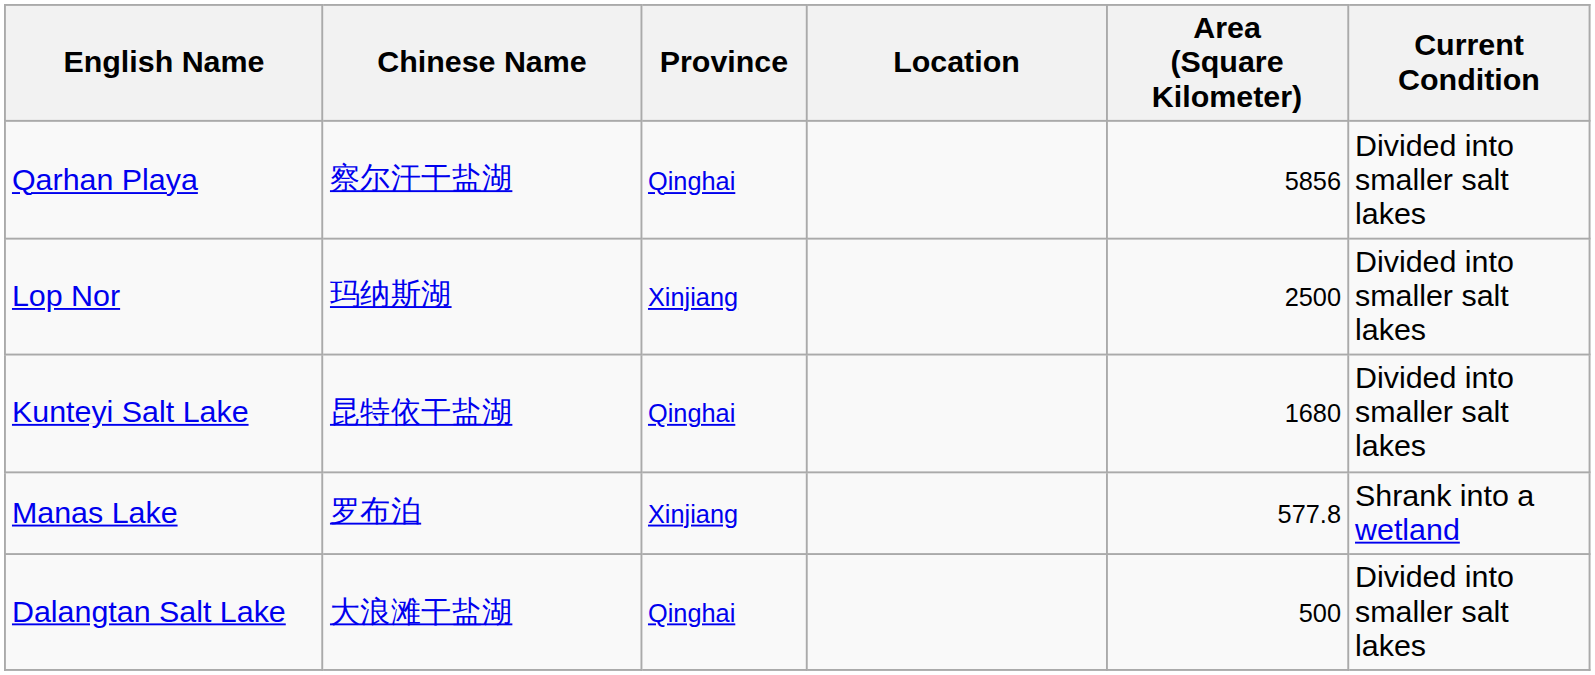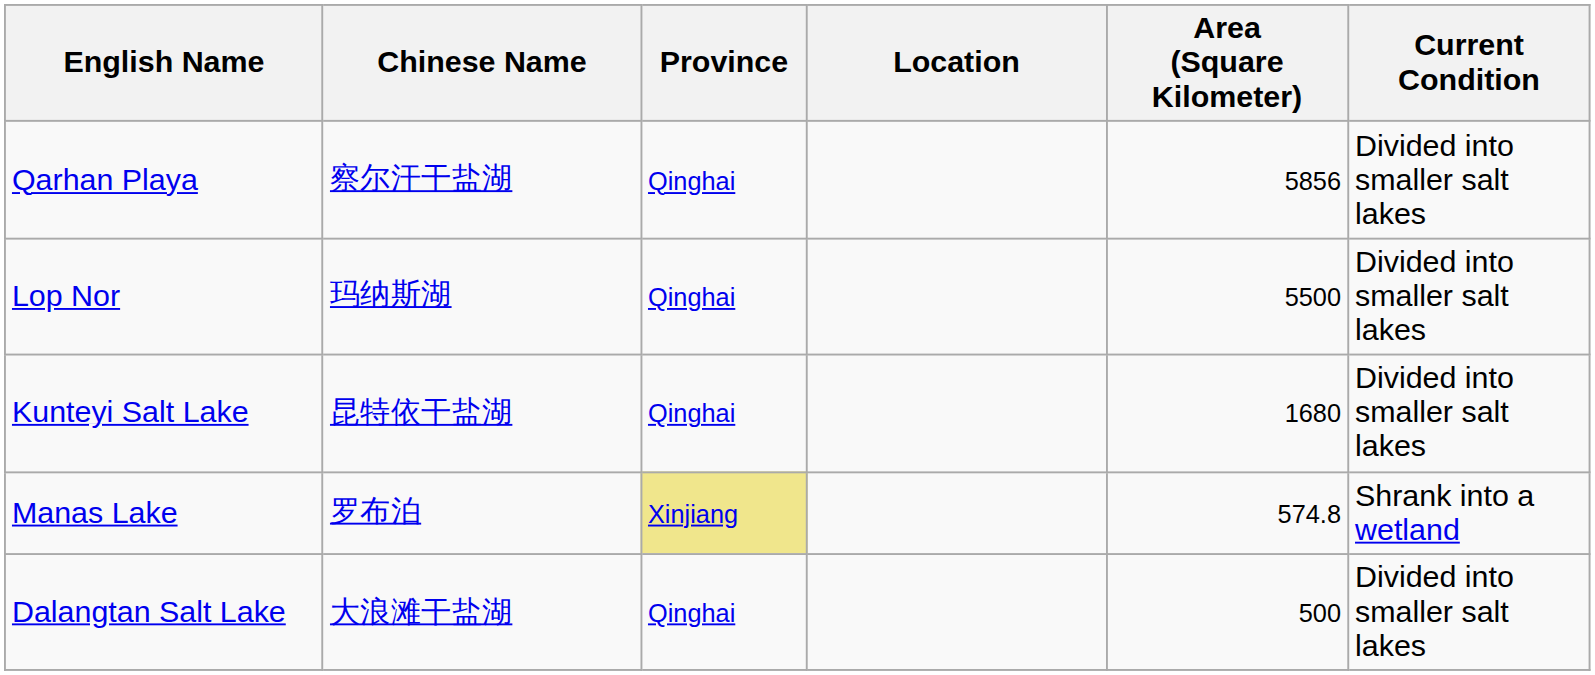Lop Nor | Province: Xinjiang -> Qinghai
Lop Nor | Area (Square Kilometer): 2500 -> 5500
Manas Lake | Province: no background -> khaki background
Manas Lake | Area (Square Kilometer): 577.8 -> 574.8
